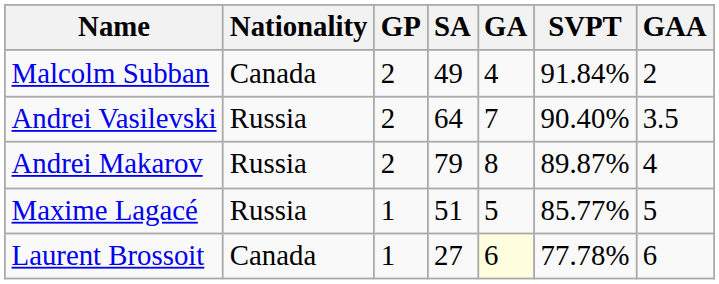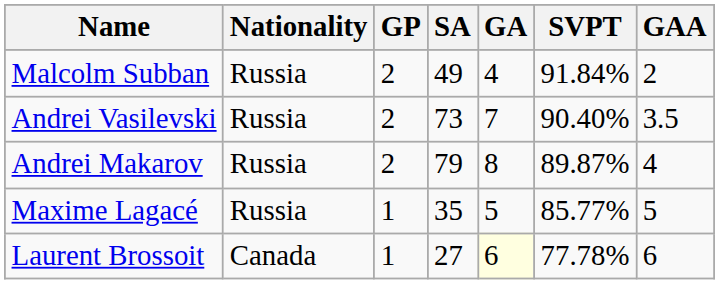Malcolm Subban | Nationality: Canada -> Russia
Andrei Vasilevski | SA: 64 -> 73
Maxime Lagacé | SA: 51 -> 35
